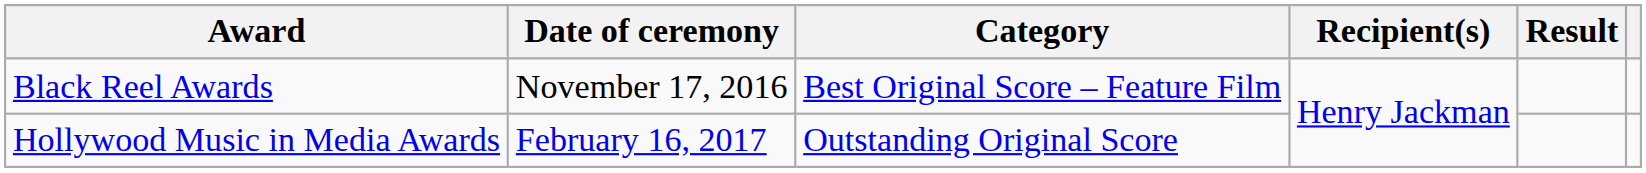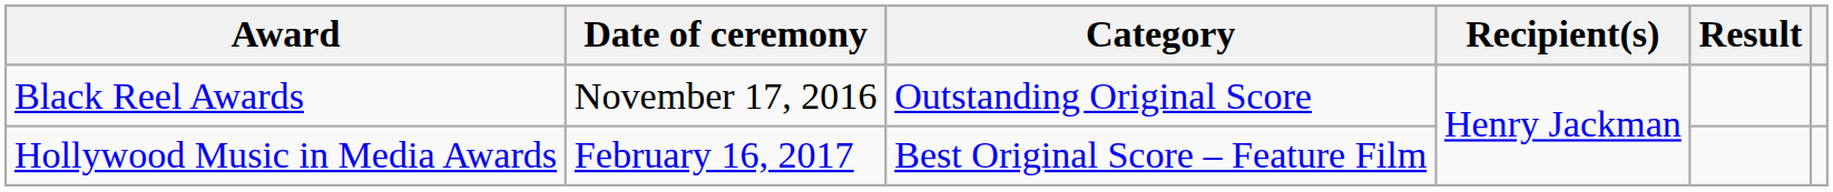Black Reel Awards | Category: Best Original Score – Feature Film -> Outstanding Original Score
Hollywood Music in Media Awards | Category: Outstanding Original Score -> Best Original Score – Feature Film
